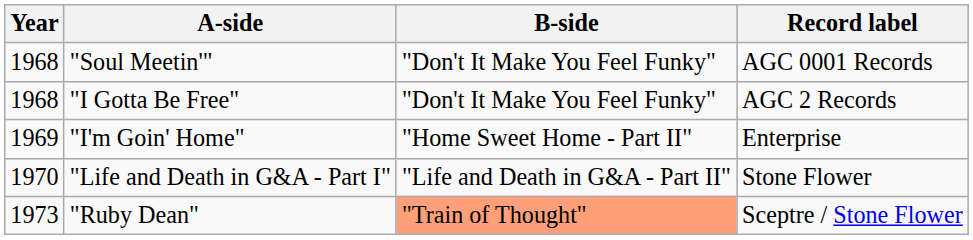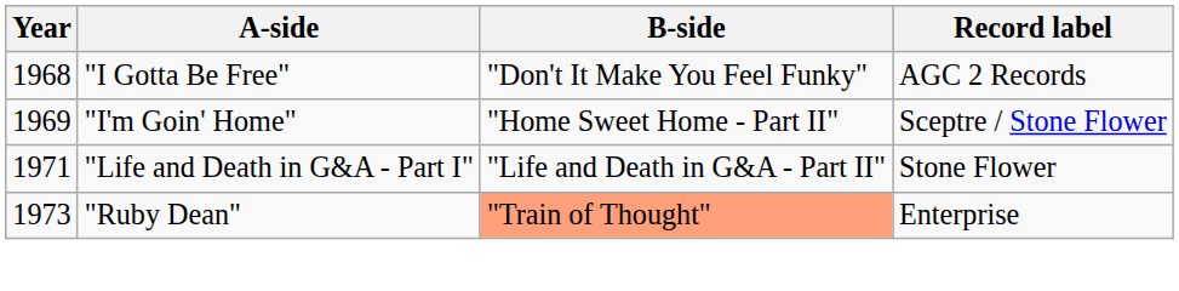- row: 1968 | "Soul Meetin'" | "Don't It Make You Feel Funky" | AGC 0001 Records
"I'm Goin' Home" | Record label: Enterprise -> Sceptre / Stone Flower
"Life and Death in G&A - Part I" | Year: 1970 -> 1971
"Ruby Dean" | Record label: Sceptre / Stone Flower -> Enterprise
